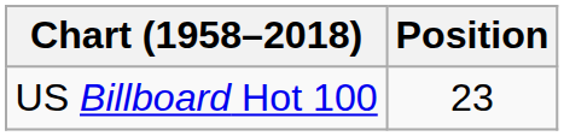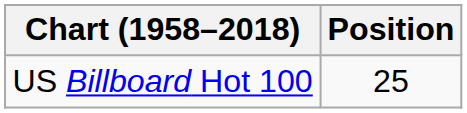US Billboard Hot 100 | Position: 23 -> 25
